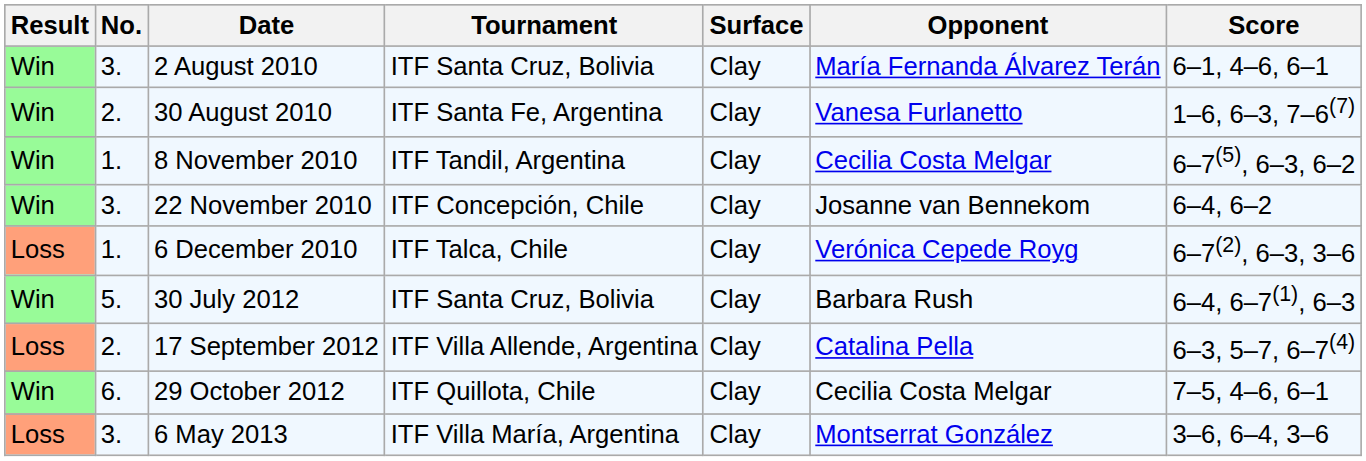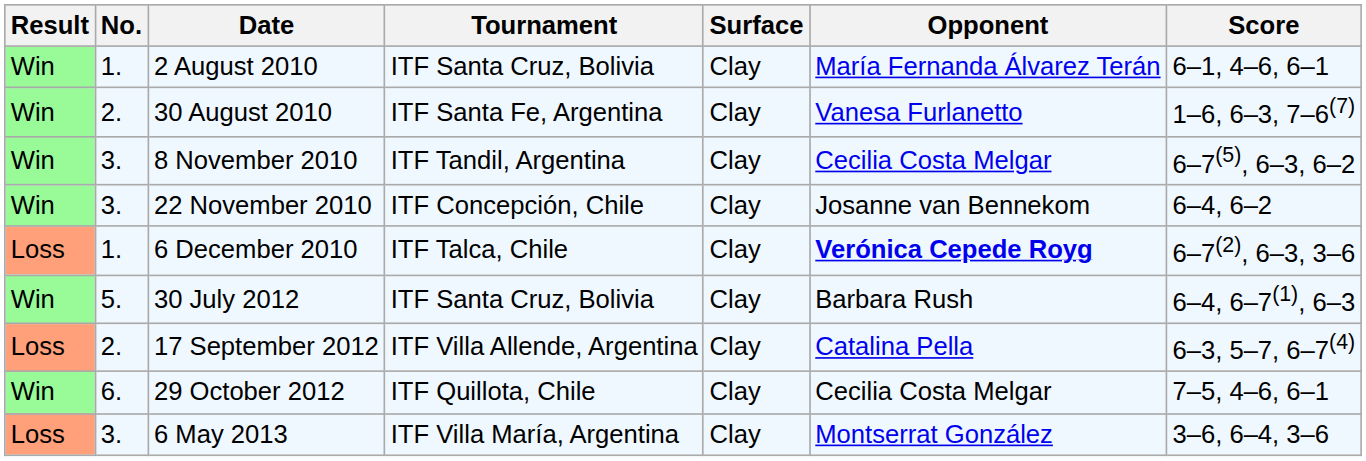2 August 2010 | No.: 3. -> 1.
8 November 2010 | No.: 1. -> 3.
6 December 2010 | Opponent: normal -> bold
